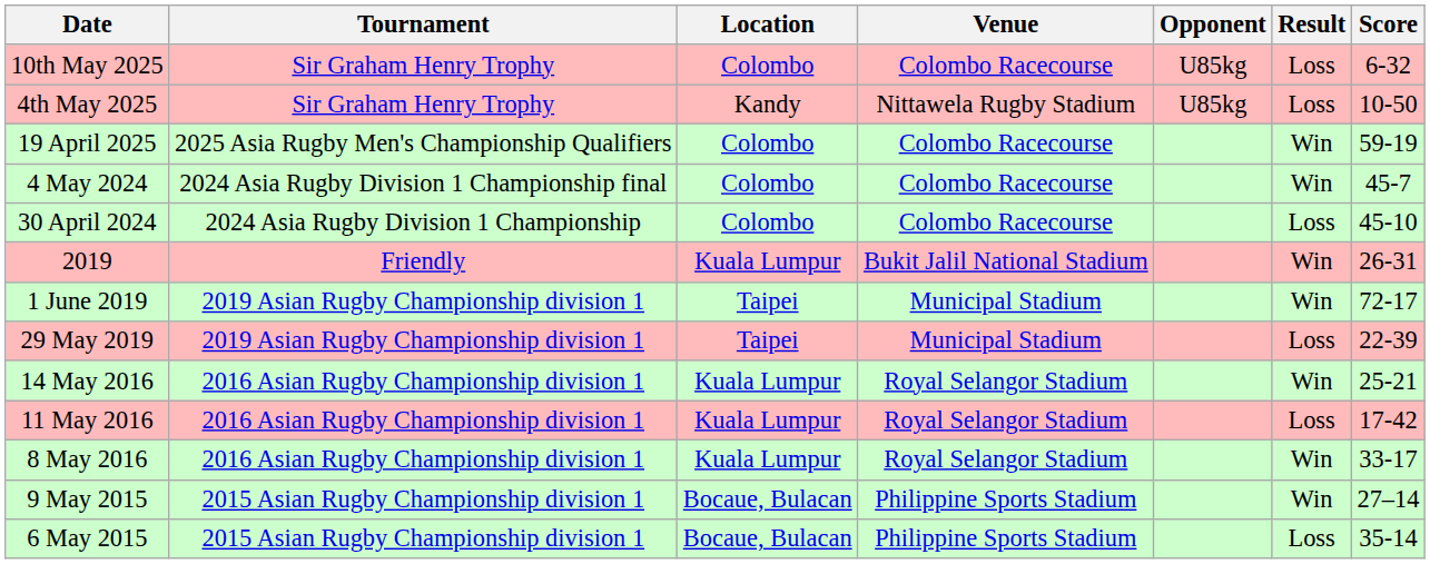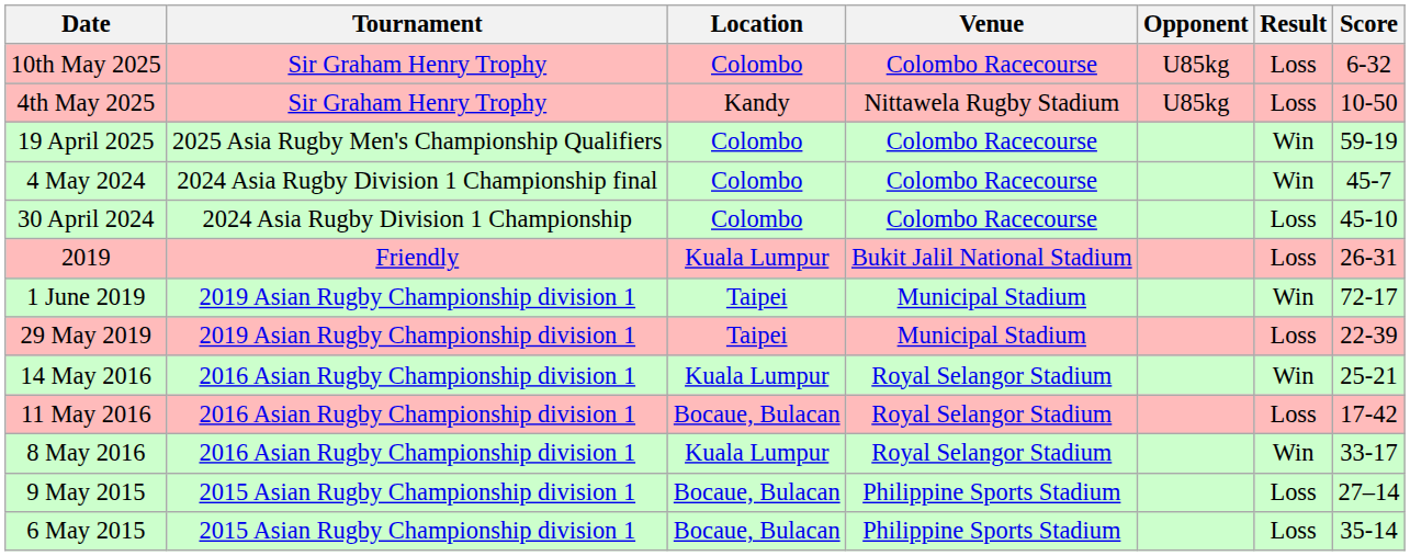2019 | Result: Win -> Loss
11 May 2016 | Location: Kuala Lumpur -> Bocaue, Bulacan
9 May 2015 | Result: Win -> Loss
